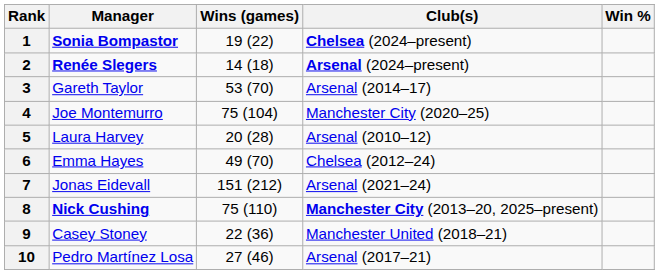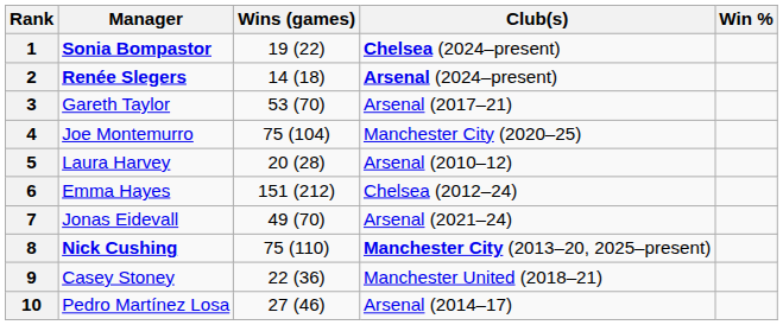3 | Club(s): Arsenal (2014–17) -> Arsenal (2017–21)
6 | Wins (games): 49 (70) -> 151 (212)
7 | Wins (games): 151 (212) -> 49 (70)
10 | Club(s): Arsenal (2017–21) -> Arsenal (2014–17)
